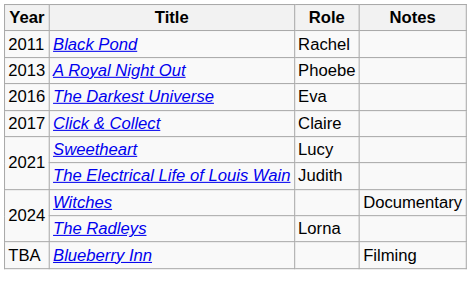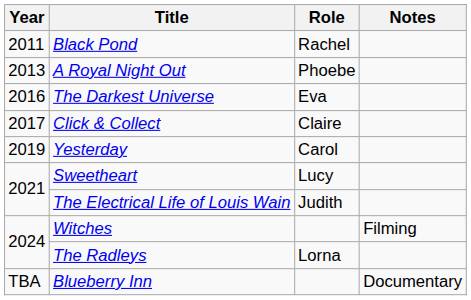+ row: 2019 | Yesterday | Carol
Witches | Notes: Documentary -> Filming
Blueberry Inn | Notes: Filming -> Documentary
